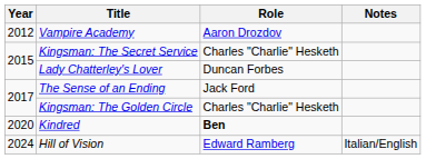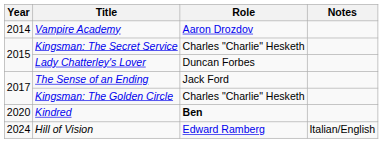Vampire Academy | Year: 2012 -> 2014
